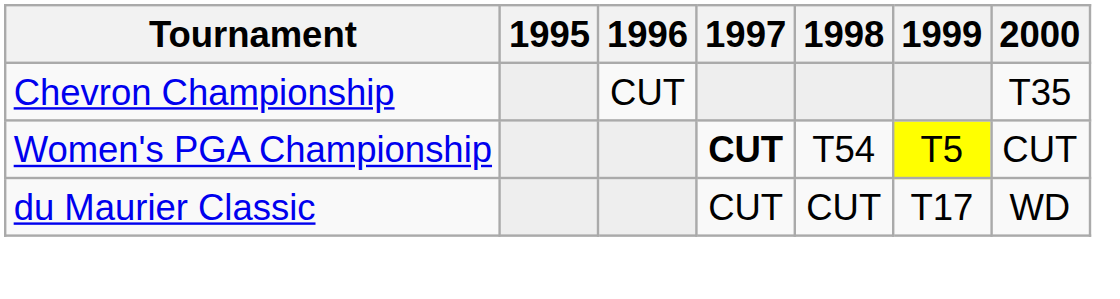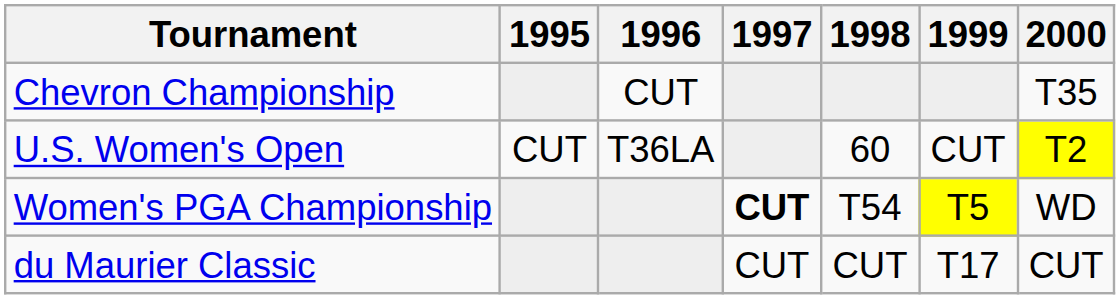+ row: U.S. Women's Open | CUT | T36LA | 60 | CUT | T2
Women's PGA Championship | 2000: CUT -> WD
du Maurier Classic | 2000: WD -> CUT
